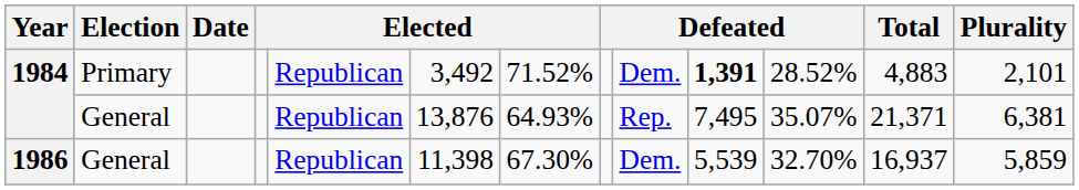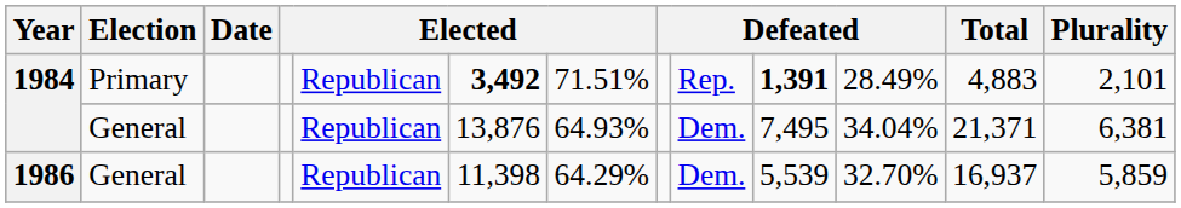1984 / Primary | column 6: normal -> bold
1984 / Primary | column 7: 71.52% -> 71.51%
1984 / Primary | column 9: Dem. -> Rep.
1984 / Primary | column 11: 28.52% -> 28.49%
1984 / General | column 9: Rep. -> Dem.
1984 / General | column 11: 35.07% -> 34.04%
1986 | column 7: 67.30% -> 64.29%
